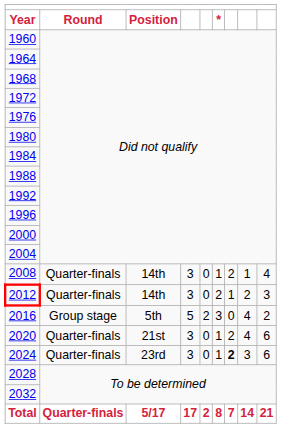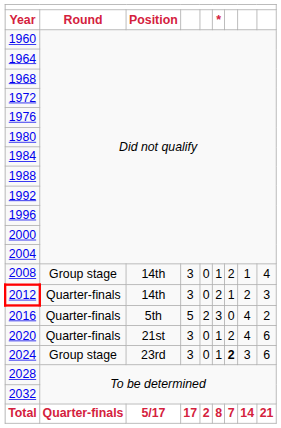2008 | Round: Quarter-finals -> Group stage
2016 | Round: Group stage -> Quarter-finals
2024 | Round: Quarter-finals -> Group stage
